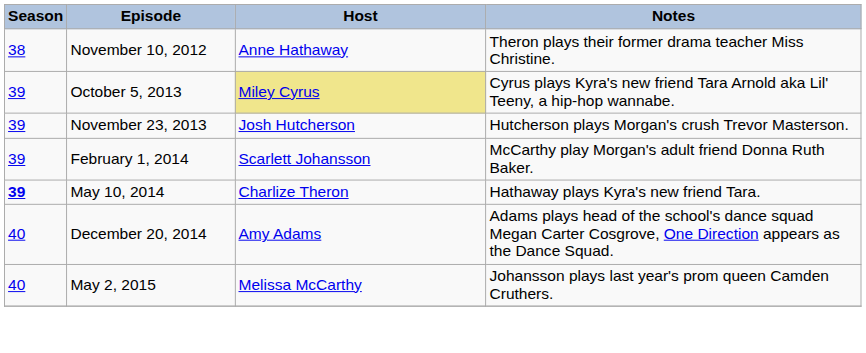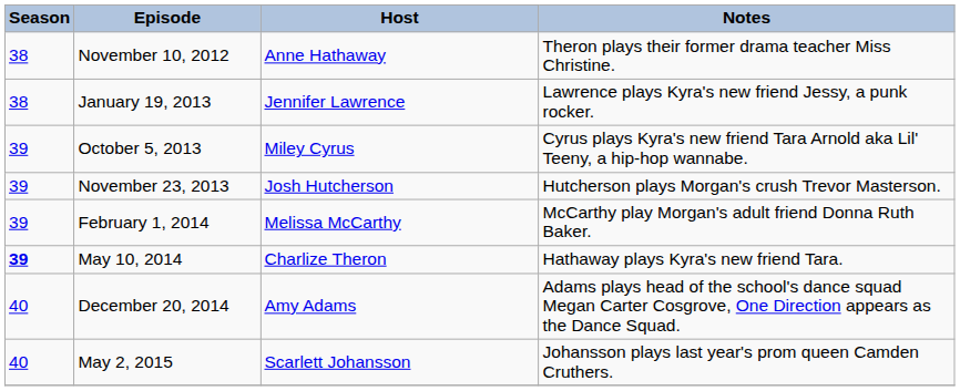+ row: 38 | January 19, 2013 | Jennifer Lawrence | Lawrence plays Kyra's new friend Jessy, a punk rocker.
October 5, 2013 | Host: khaki background -> no background
February 1, 2014 | Host: Scarlett Johansson -> Melissa McCarthy
May 2, 2015 | Host: Melissa McCarthy -> Scarlett Johansson
